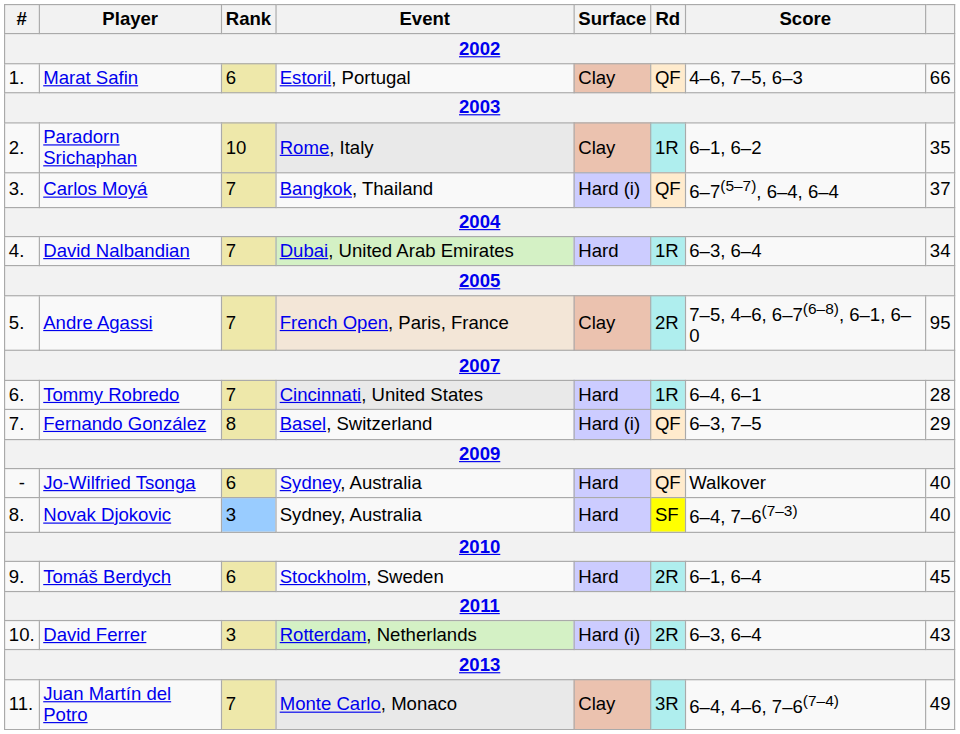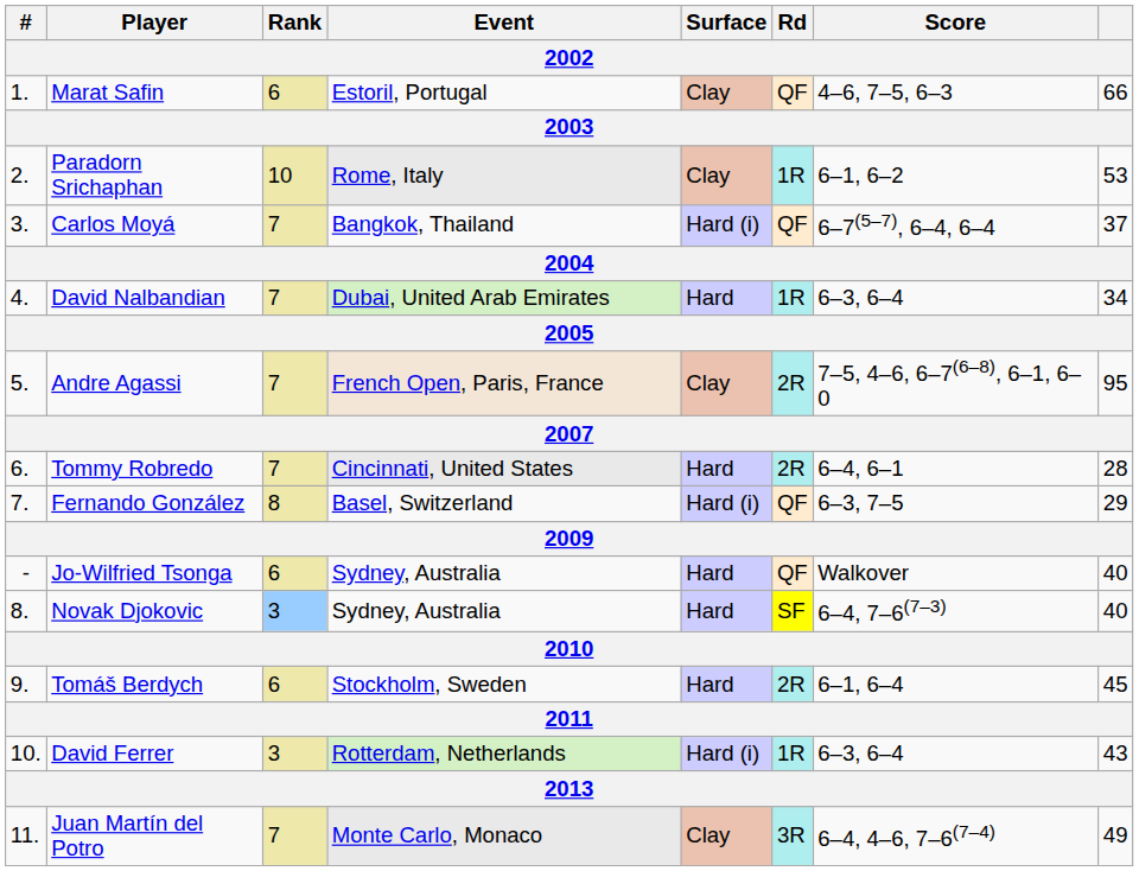Paradorn Srichaphan | column 8: 35 -> 53
Tommy Robredo | Rd: 1R -> 2R
David Ferrer | Rd: 2R -> 1R
